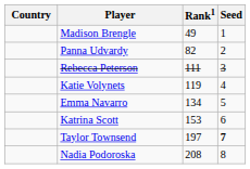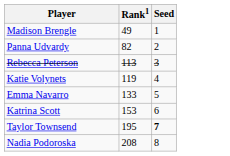- column: Country
Rebecca Peterson | Rank1: 111 -> 113
Emma Navarro | Rank1: 134 -> 133
Taylor Townsend | Rank1: 197 -> 195
